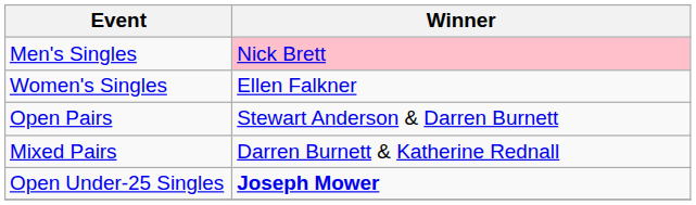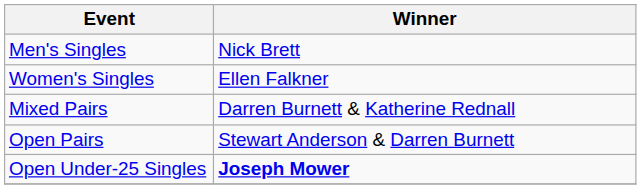Men's Singles | Winner: pink background -> no background
rows swapped: Open Pairs <-> Mixed Pairs
